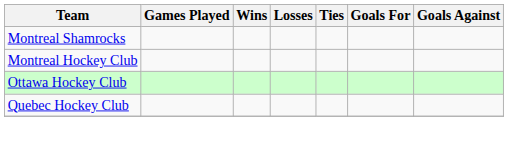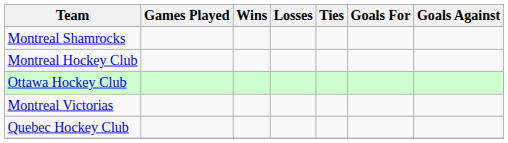+ row: Montreal Victorias
